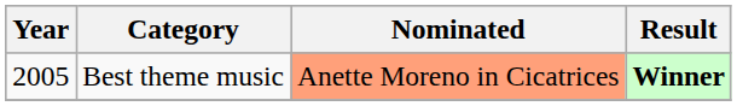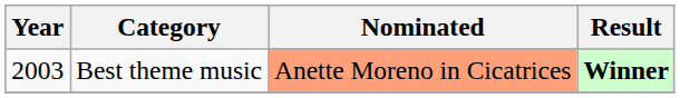Best theme music | Year: 2005 -> 2003
